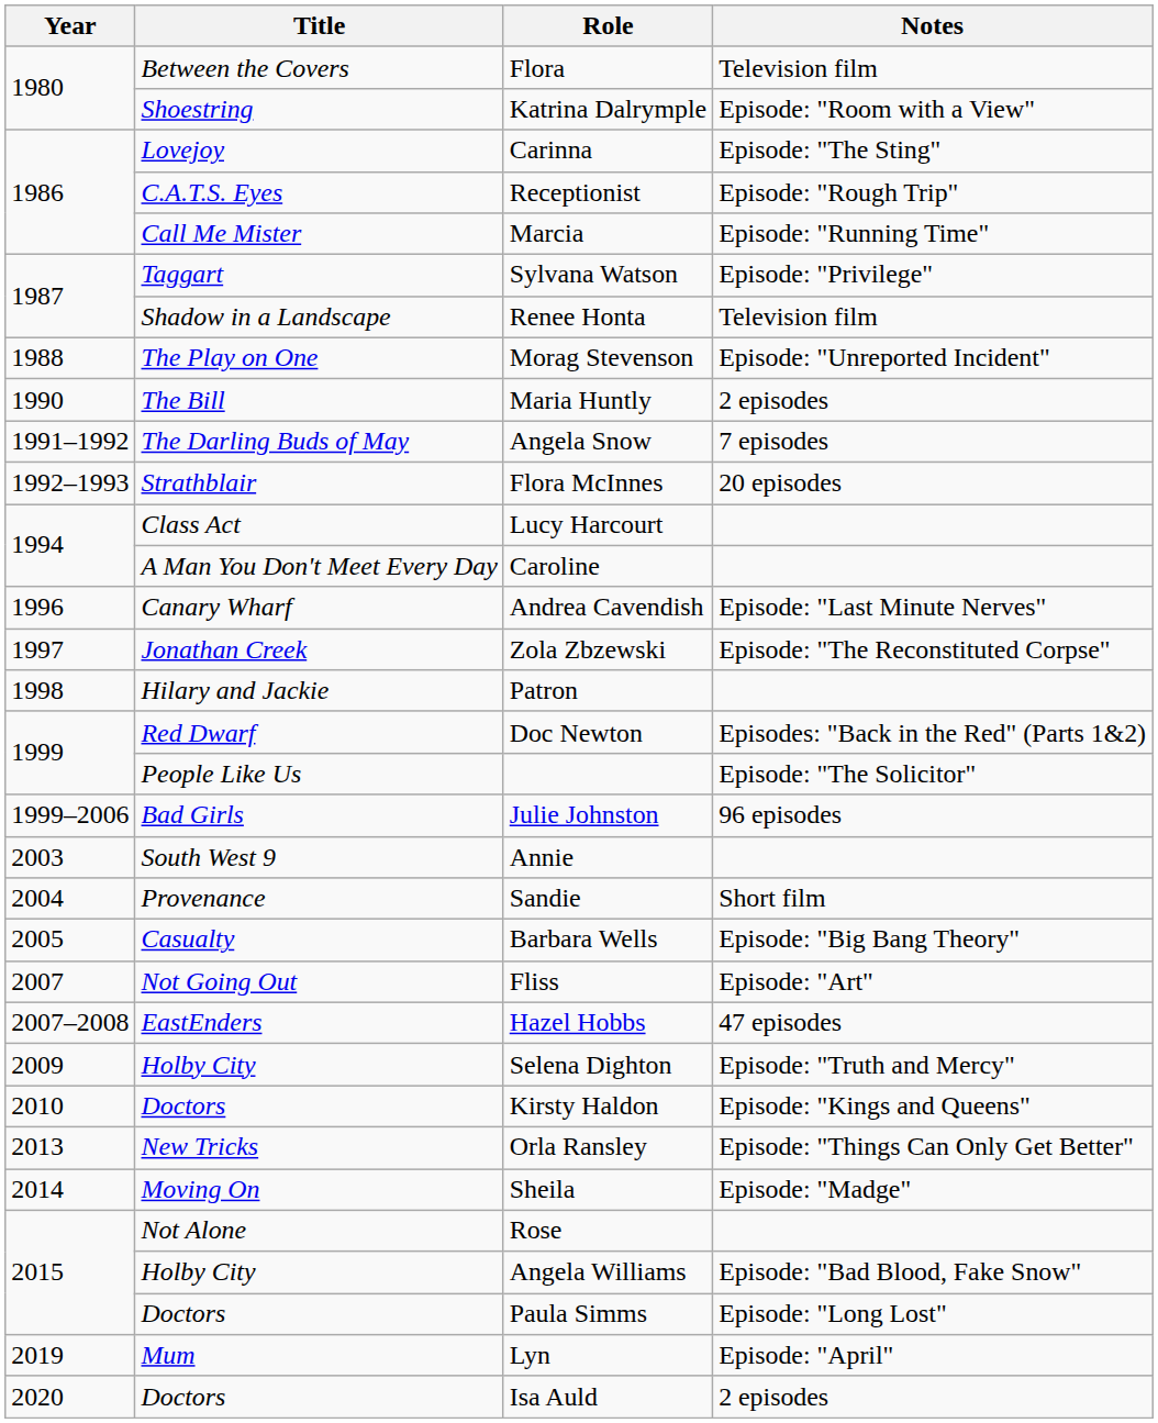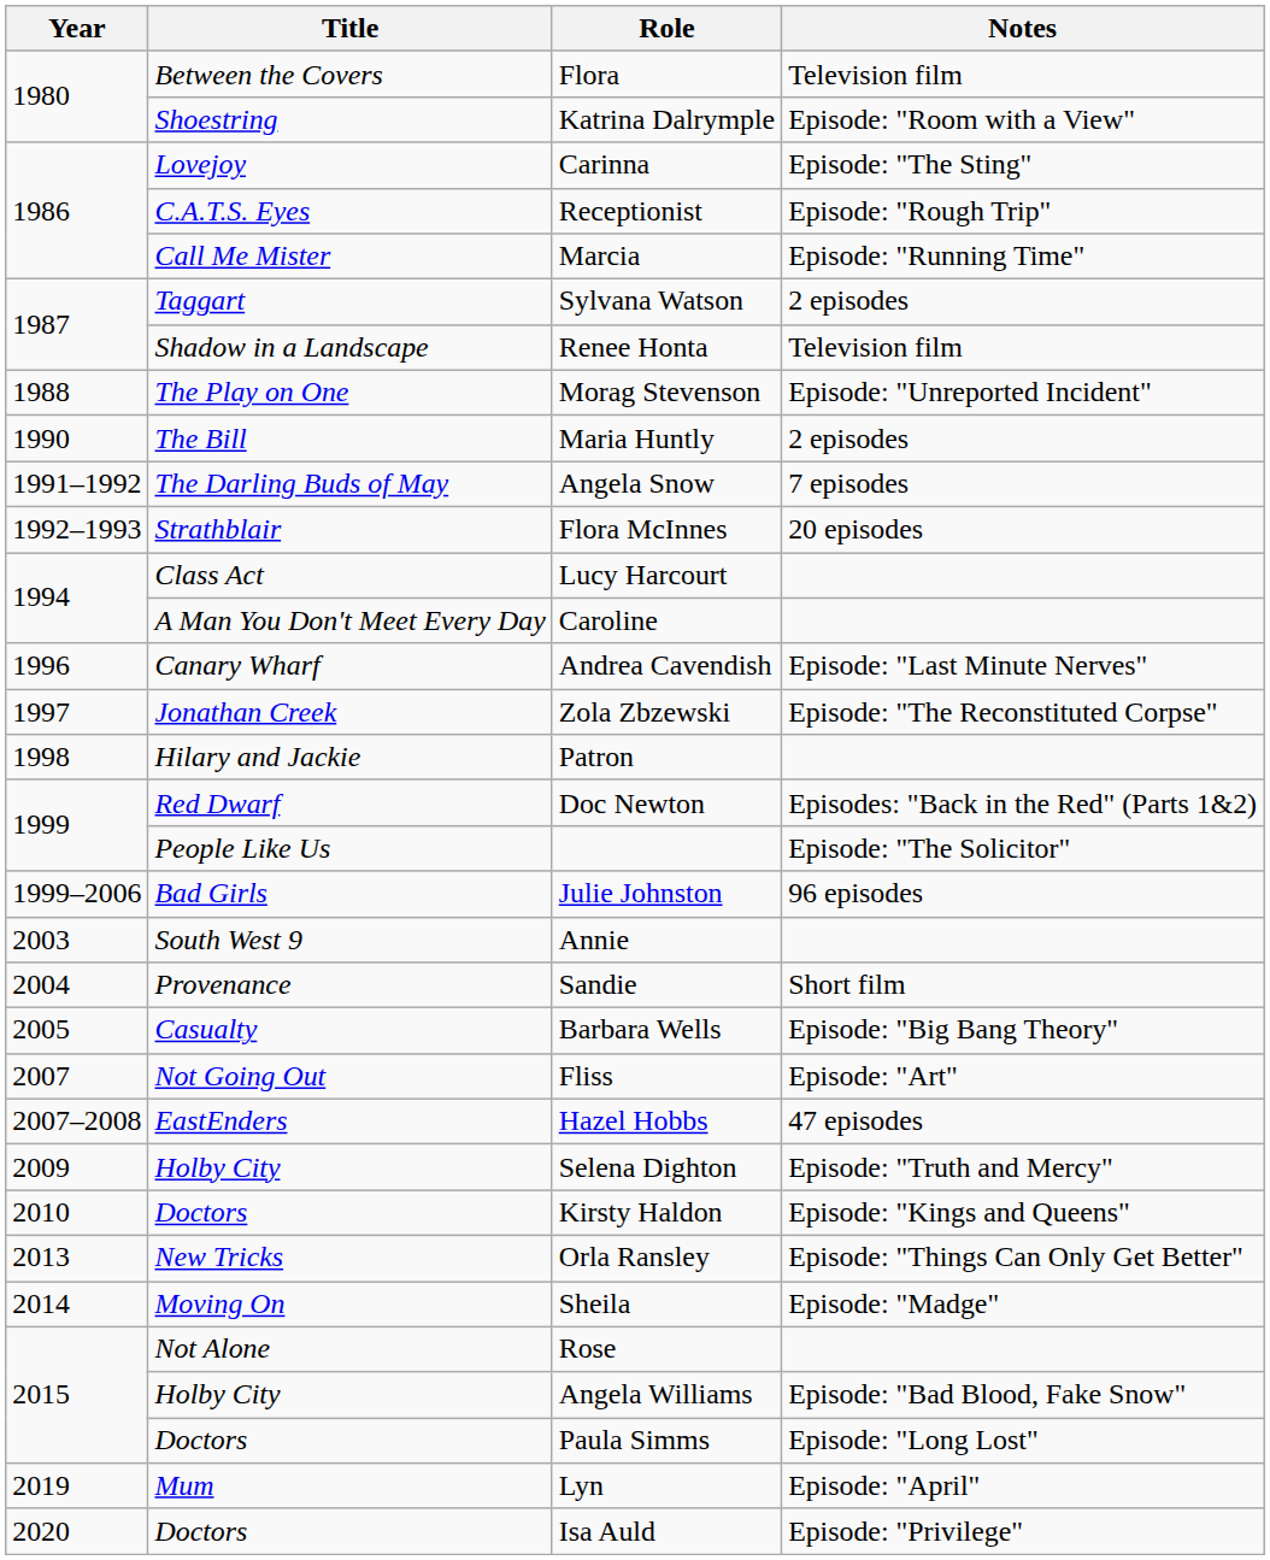Sylvana Watson | Notes: Episode: "Privilege" -> 2 episodes
Isa Auld | Notes: 2 episodes -> Episode: "Privilege"
